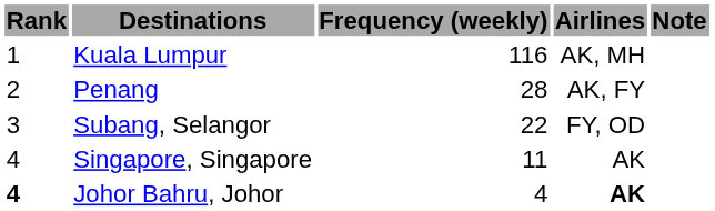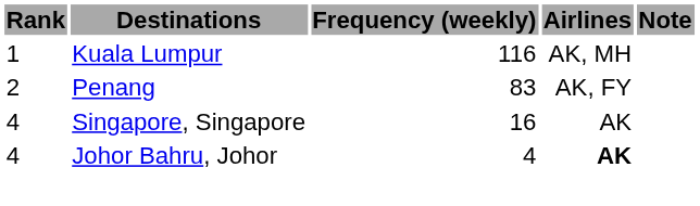Penang | Frequency (weekly): 28 -> 83
- row: 3 | Subang, Selangor | 22 | FY, OD
Singapore, Singapore | Frequency (weekly): 11 -> 16
Johor Bahru, Johor | Rank: bold -> normal
